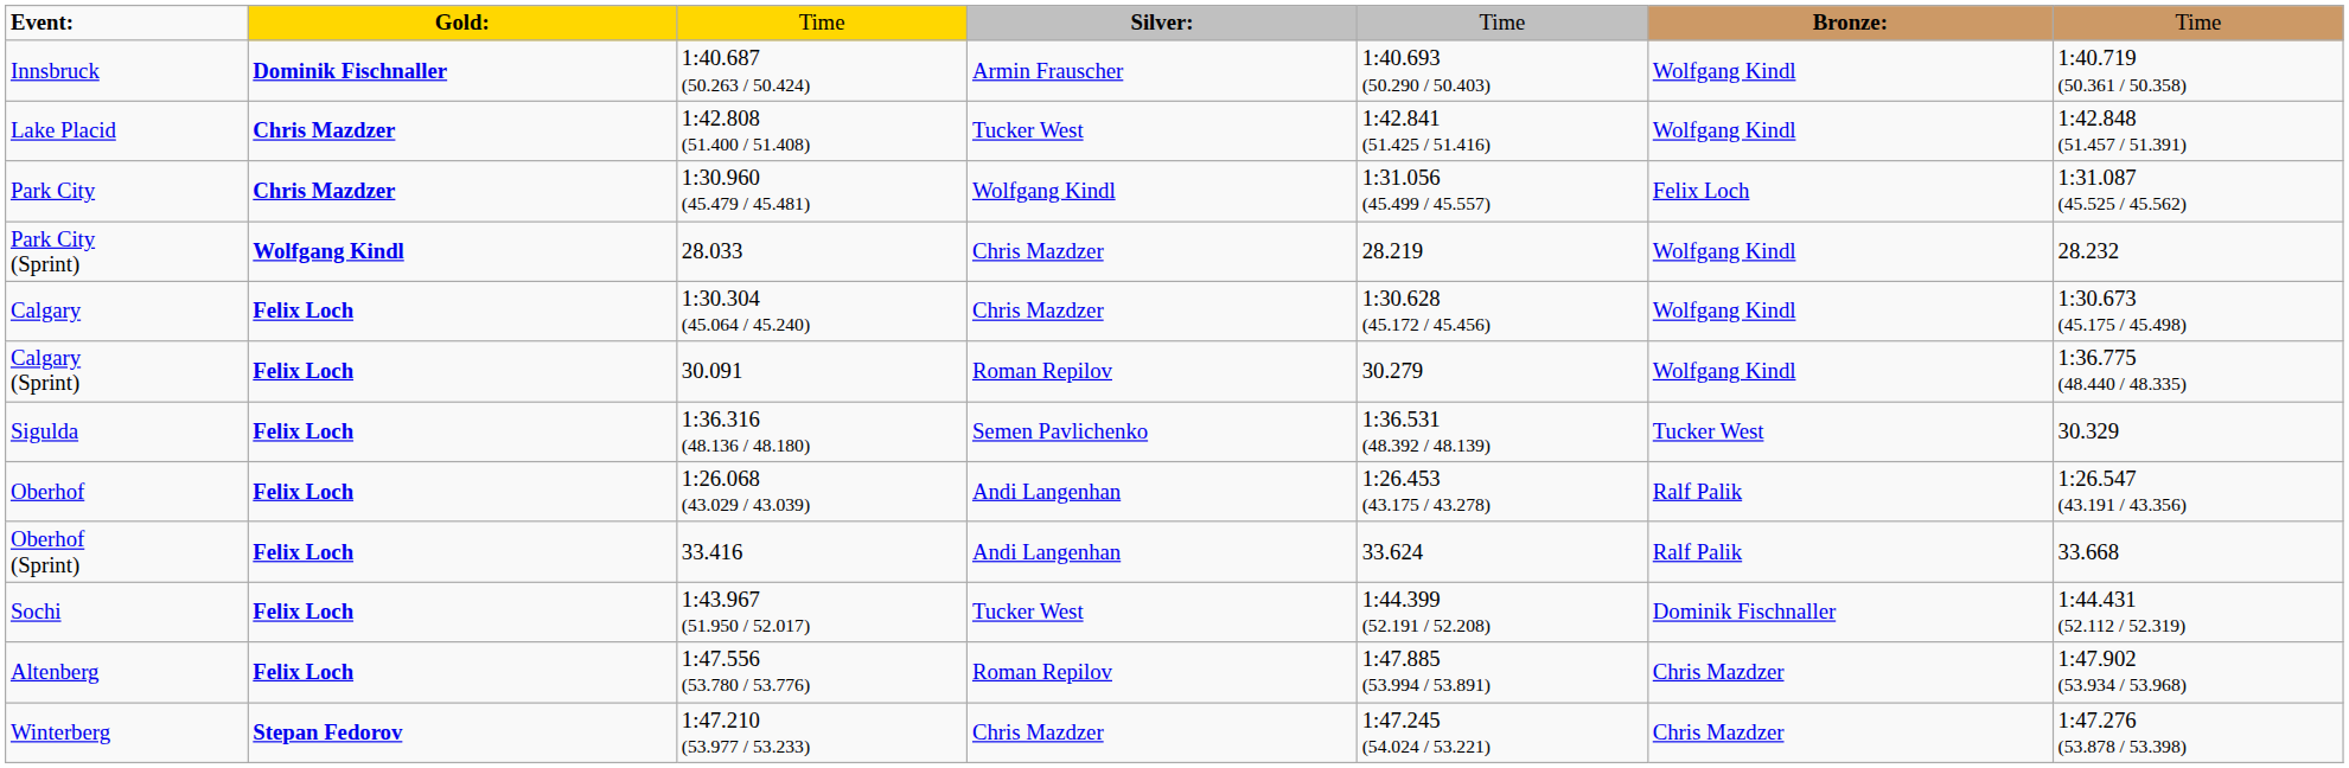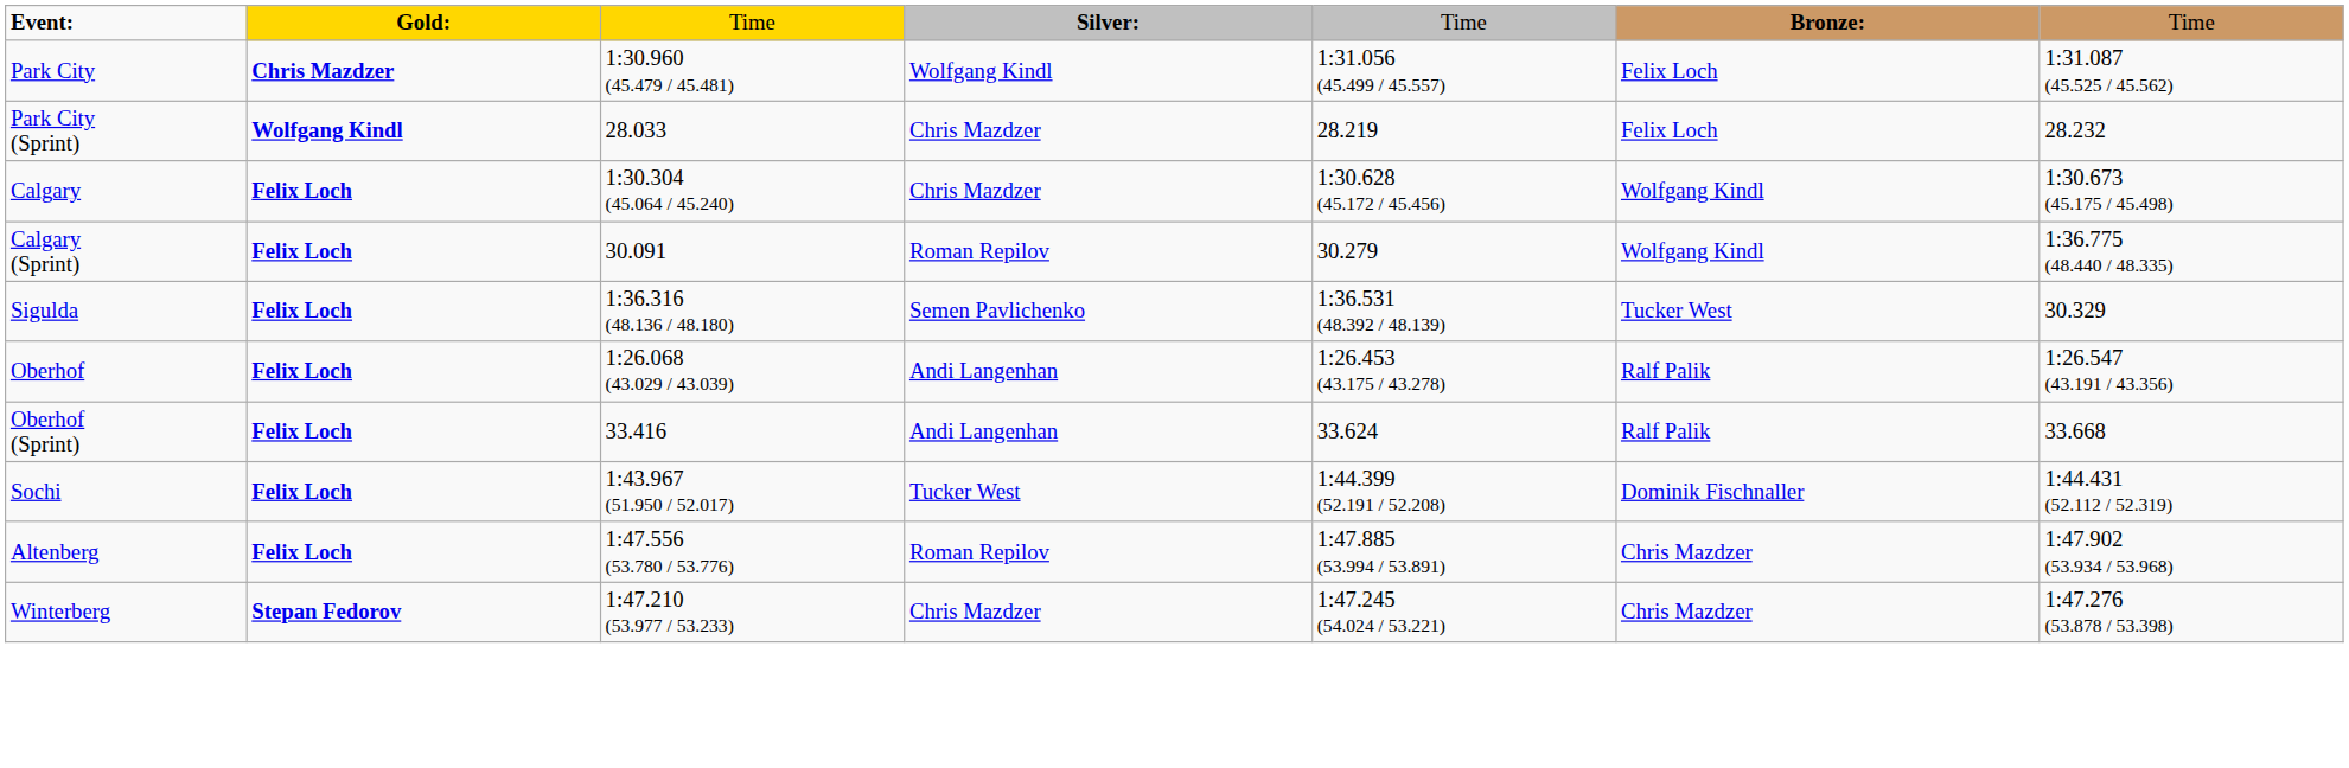- row: Innsbruck | Dominik Fischnaller | 1:40.687 (50.263 / 50.424) | Armin Frauscher | 1:40.693 (50.290 / 50.403) | Wolfgang Kindl | 1:40.719 (50.361 / 50.358)
- row: Lake Placid | Chris Mazdzer | 1:42.808 (51.400 / 51.408) | Tucker West | 1:42.841 (51.425 / 51.416) | Wolfgang Kindl | 1:42.848 (51.457 / 51.391)
Park City (Sprint) | column 6: Wolfgang Kindl -> Felix Loch
